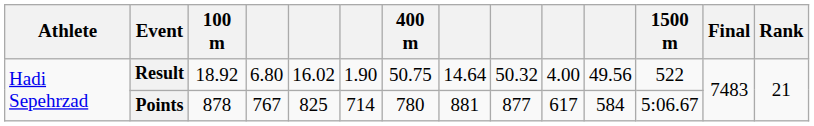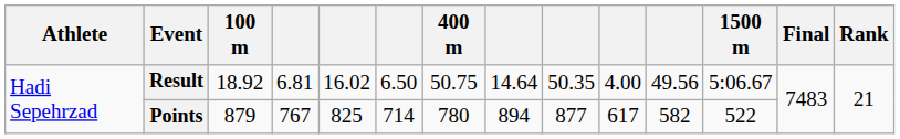Result | column 4: 6.80 -> 6.81
Result | column 6: 1.90 -> 6.50
Result | column 9: 50.32 -> 50.35
Result | 1500 m: 522 -> 5:06.67
Points | 100 m: 878 -> 879
Points | column 8: 881 -> 894
Points | column 11: 584 -> 582
Points | 1500 m: 5:06.67 -> 522
